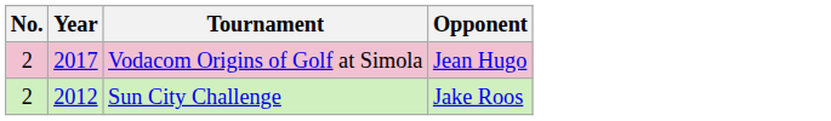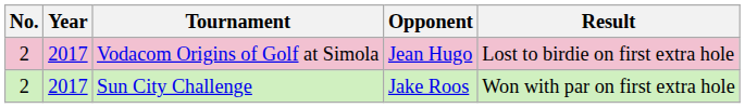+ column: Result | Lost to birdie on first extra hole | Won with par on first extra hole
Sun City Challenge | Year: 2012 -> 2017
